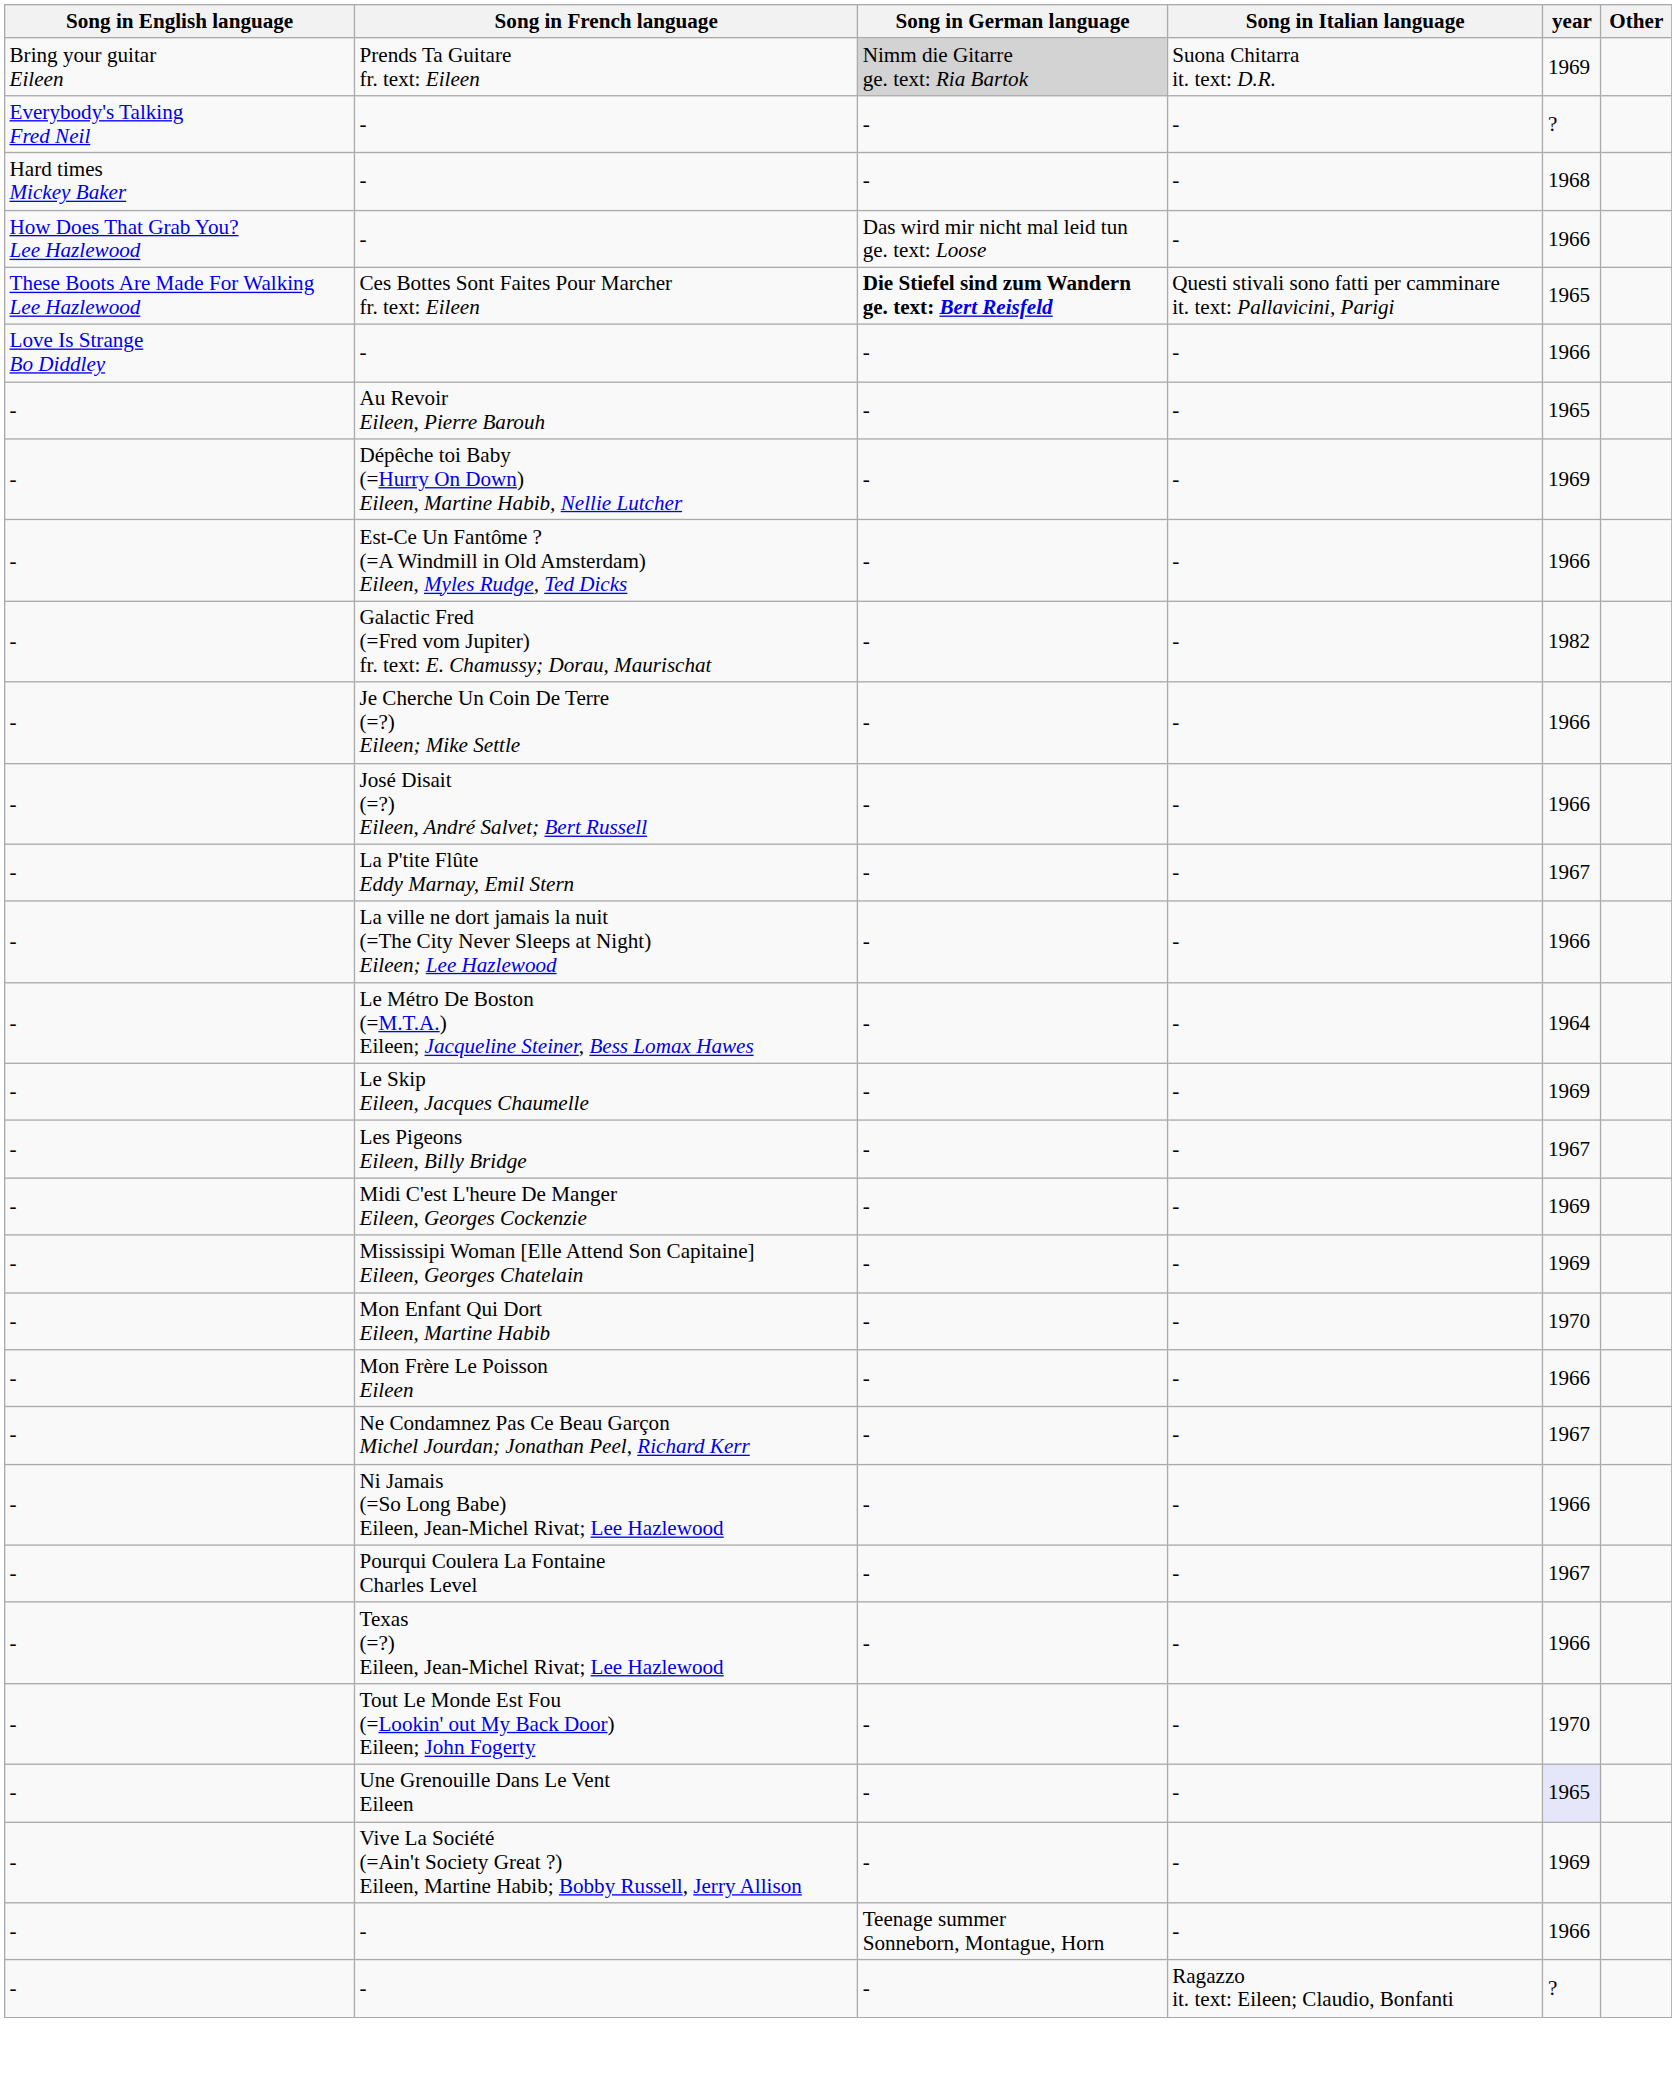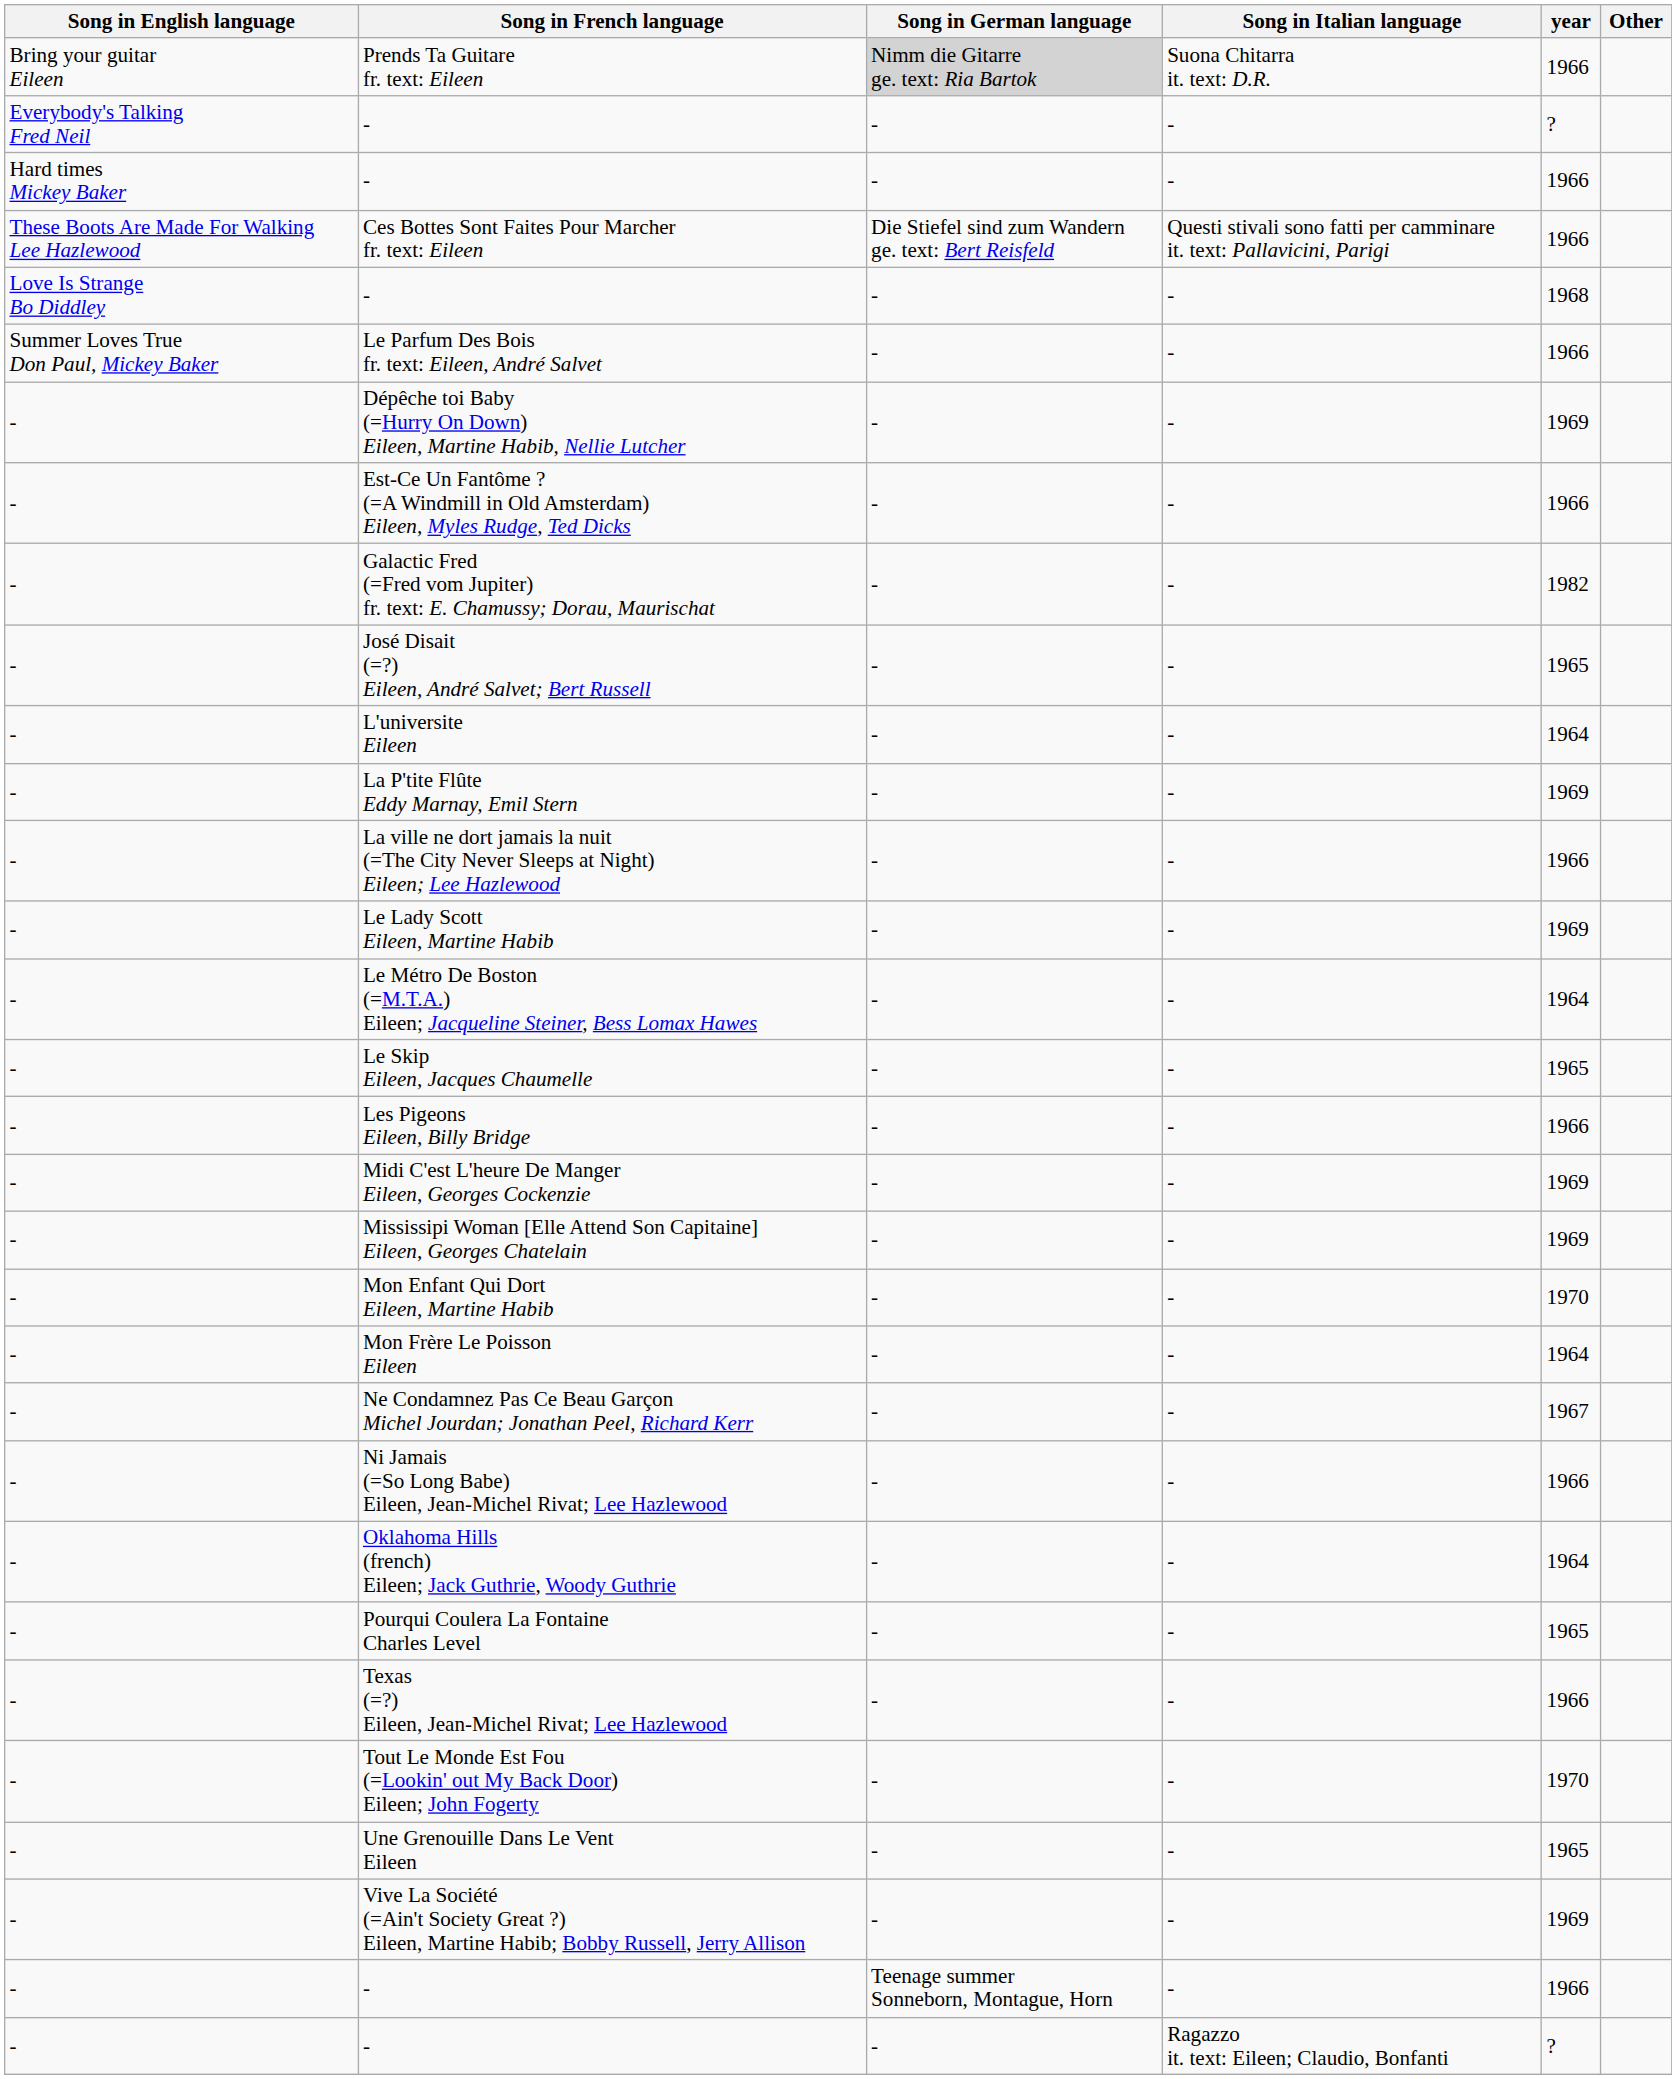Prends Ta Guitare fr. text: Eileen | year: 1969 -> 1966
Hard times Mickey Baker / - | year: 1968 -> 1966
- row: How Does That Grab You? Lee Hazlewood | - | Das wird mir nicht mal leid tun ge. text: Loose | - | 1966
Ces Bottes Sont Faites Pour Marcher fr. text: Eileen | Song in German language: bold -> normal
Ces Bottes Sont Faites Pour Marcher fr. text: Eileen | year: 1965 -> 1966
Love Is Strange Bo Diddley / - | year: 1966 -> 1968
+ row: Summer Loves True Don Paul, Mickey Baker | Le Parfum Des Bois fr. text: Eileen, André Salvet | - | - | 1966
- row: - | Au Revoir Eileen, Pierre Barouh | - | - | 1965
- row: - | Je Cherche Un Coin De Terre (=?) Eileen; Mike Settle | - | - | 1966
José Disait (=?) Eileen, André Salvet; Bert Russell | year: 1966 -> 1965
+ row: - | L'universite Eileen | - | - | 1964
La P'tite Flûte Eddy Marnay, Emil Stern | year: 1967 -> 1969
+ row: - | Le Lady Scott Eileen, Martine Habib | - | - | 1969
Le Skip Eileen, Jacques Chaumelle | year: 1969 -> 1965
Les Pigeons Eileen, Billy Bridge | year: 1967 -> 1966
Mon Frère Le Poisson Eileen | year: 1966 -> 1964
+ row: - | Oklahoma Hills (french) Eileen; Jack Guthrie, Woody Guthrie | - | - | 1964
Pourqui Coulera La Fontaine Charles Level | year: 1967 -> 1965
Une Grenouille Dans Le Vent Eileen | year: lavender background -> no background
